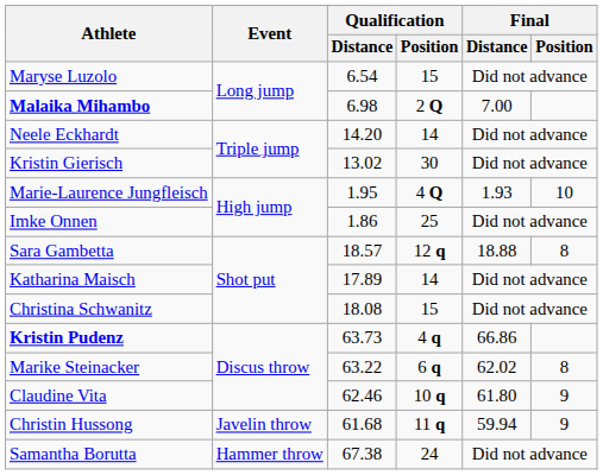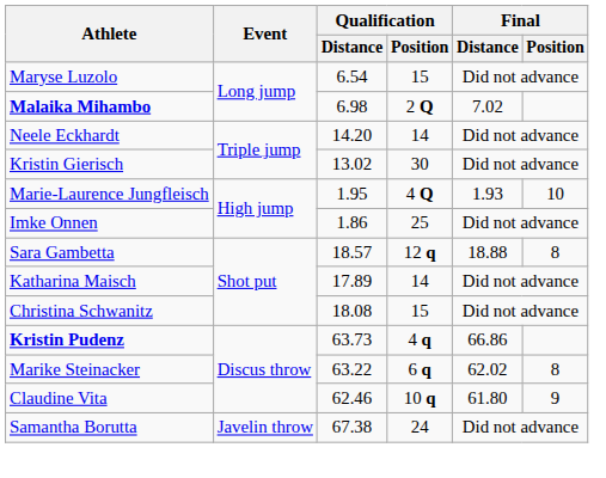Malaika Mihambo | Final / Distance: 7.00 -> 7.02
- row: Christin Hussong | Javelin throw | 61.68 | 11 q | 59.94 | 9
Samantha Borutta | Event: Hammer throw -> Javelin throw
